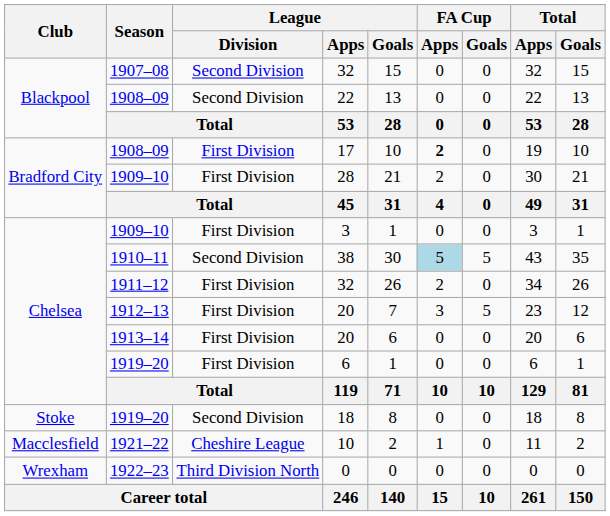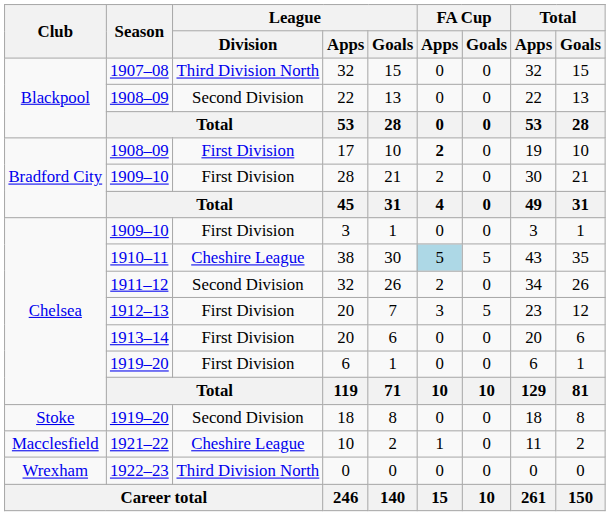1907–08 / 32 | League / Division: Second Division -> Third Division North
38 | League / Division: Second Division -> Cheshire League
1911–12 / 32 | League / Division: First Division -> Second Division
